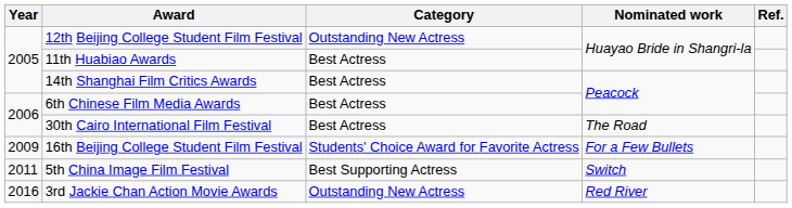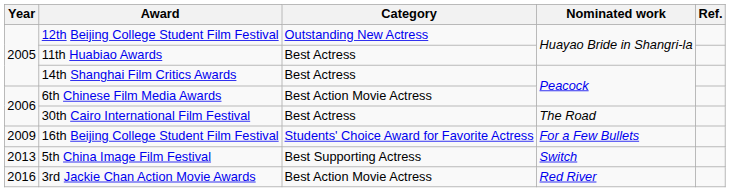6th Chinese Film Media Awards | Category: Best Actress -> Best Action Movie Actress
5th China Image Film Festival | Year: 2011 -> 2013
3rd Jackie Chan Action Movie Awards | Category: Outstanding New Actress -> Best Action Movie Actress
